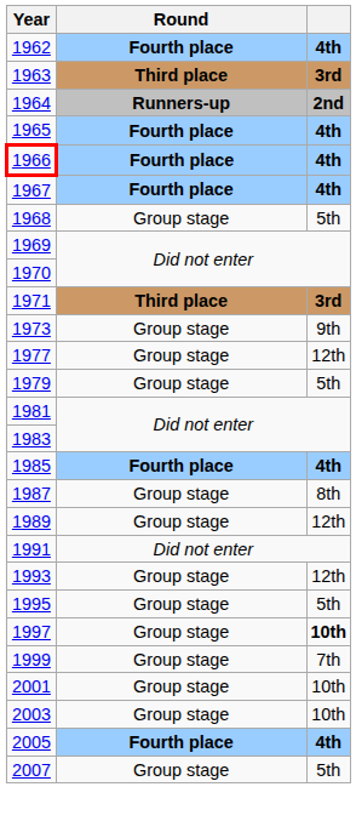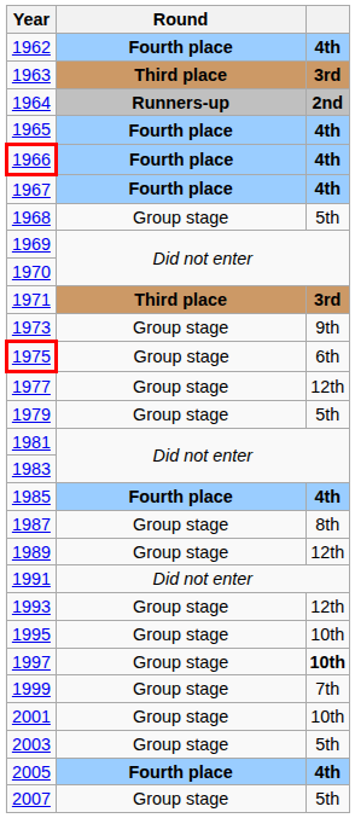+ row: 1975 | Group stage | 6th
1995 | column 3: 5th -> 10th
2003 | column 3: 10th -> 5th
